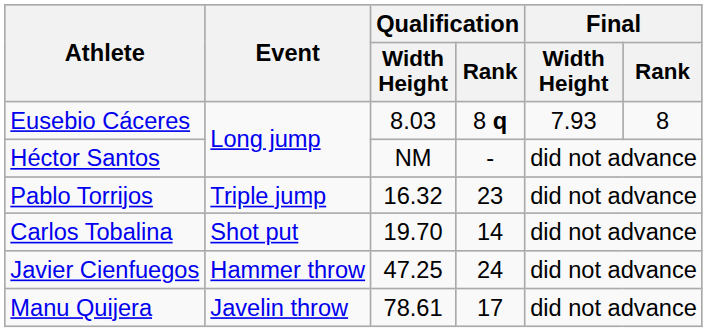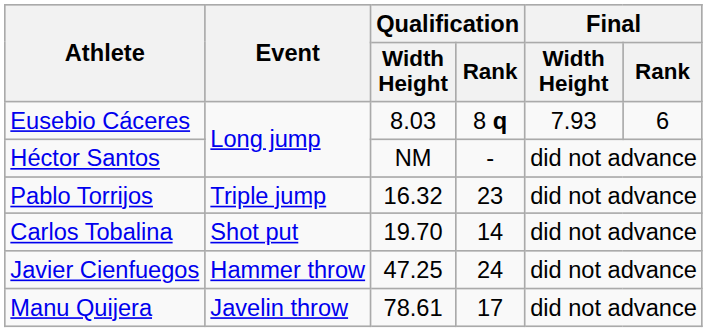Eusebio Cáceres | Final / Rank: 8 -> 6
